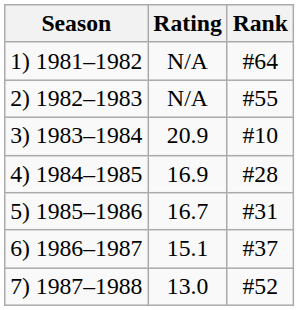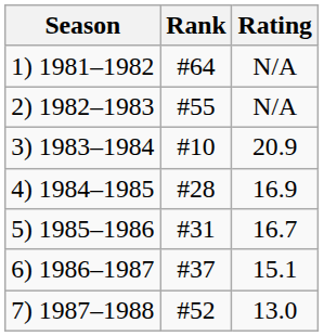columns swapped: Rank <-> Rating
